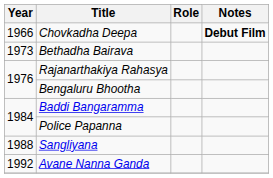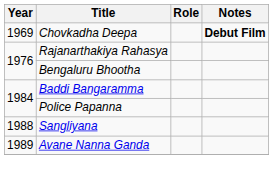Chovkadha Deepa | Year: 1966 -> 1969
- row: 1973 | Bethadha Bairava
Avane Nanna Ganda | Year: 1992 -> 1989
